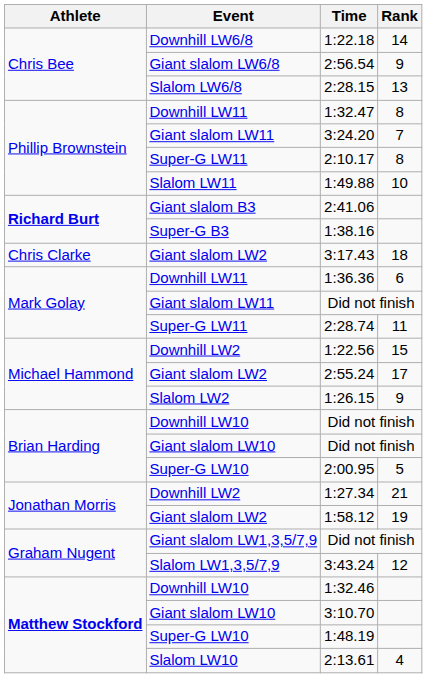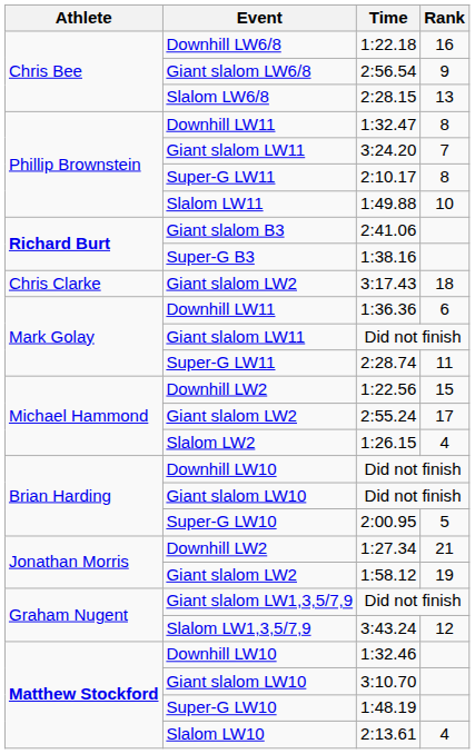1:22.18 | Rank: 14 -> 16
1:26.15 | Rank: 9 -> 4
